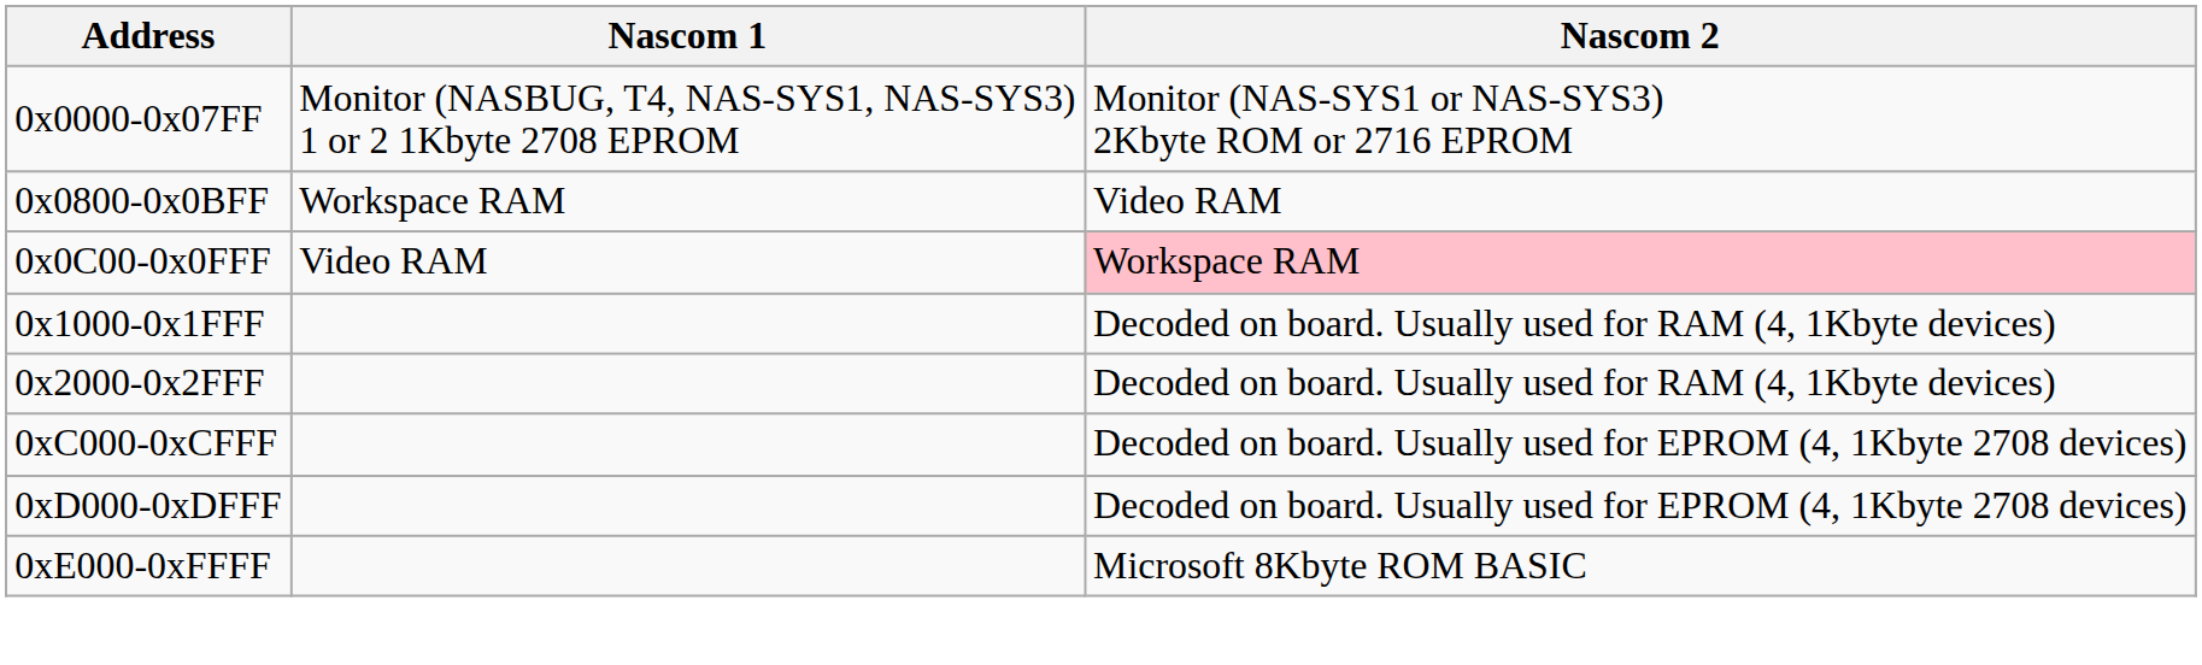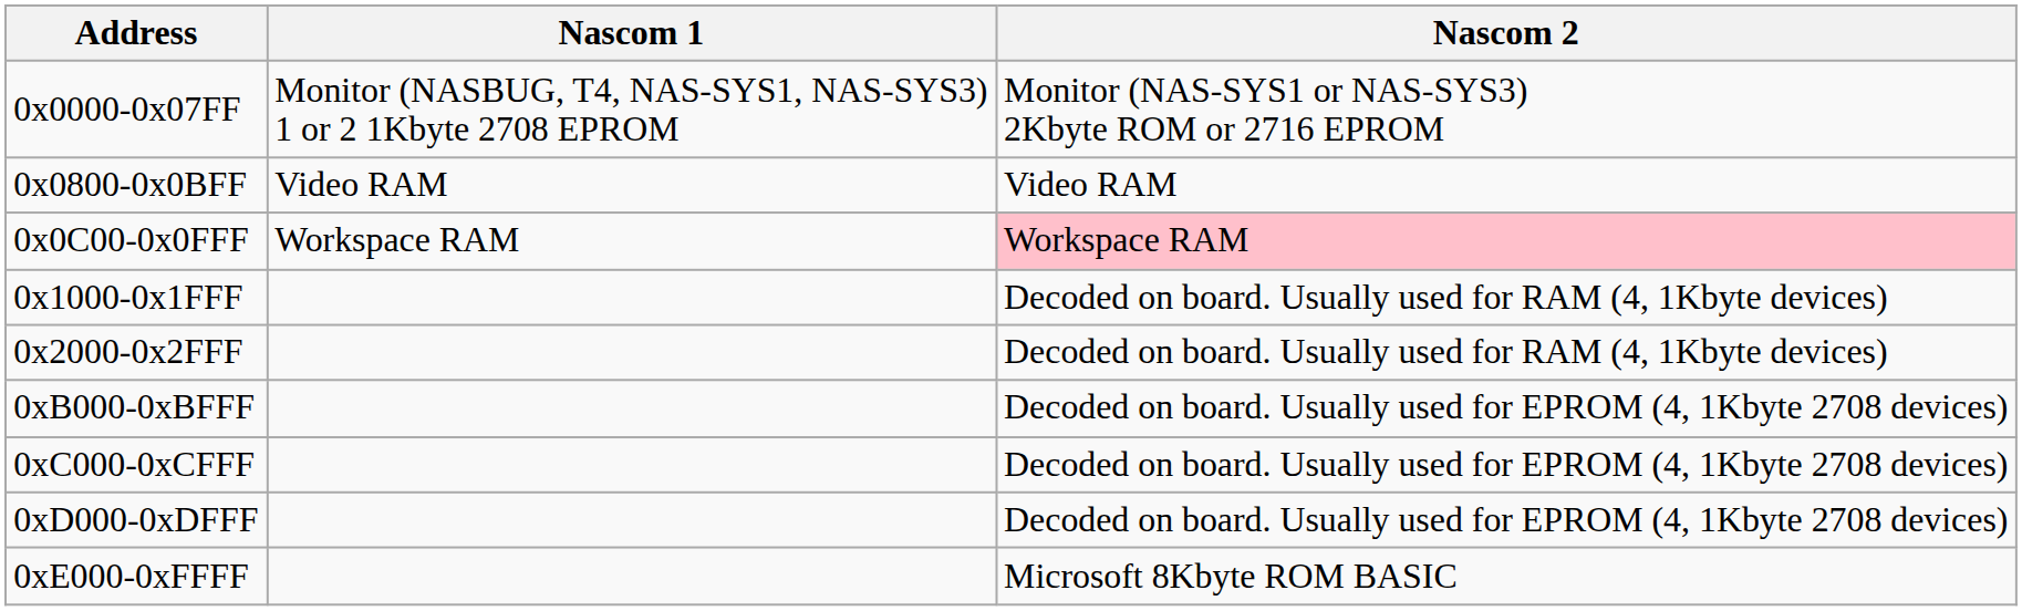0x0800-0x0BFF | Nascom 1: Workspace RAM -> Video RAM
0x0C00-0x0FFF | Nascom 1: Video RAM -> Workspace RAM
+ row: 0xB000-0xBFFF | Decoded on board. Usually used for EPROM (4, 1Kbyte 2708 devices)
